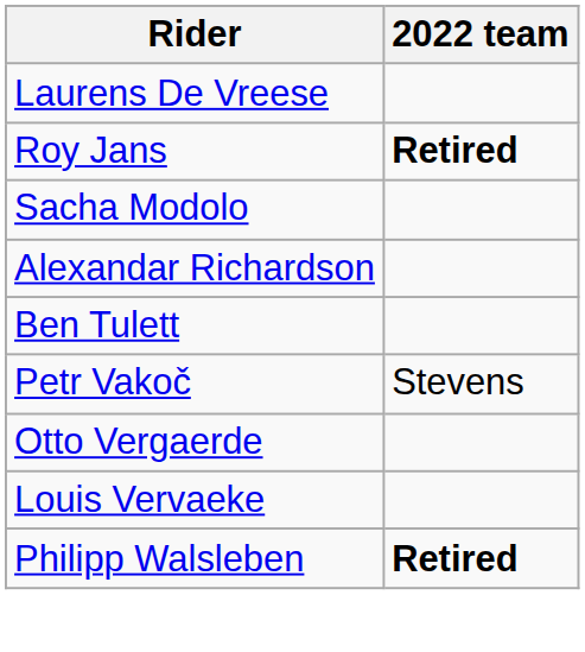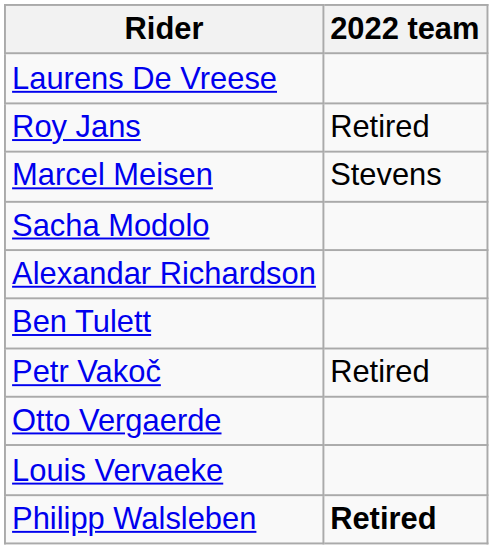Roy Jans | 2022 team: bold -> normal
+ row: Marcel Meisen | Stevens
Petr Vakoč | 2022 team: Stevens -> Retired
